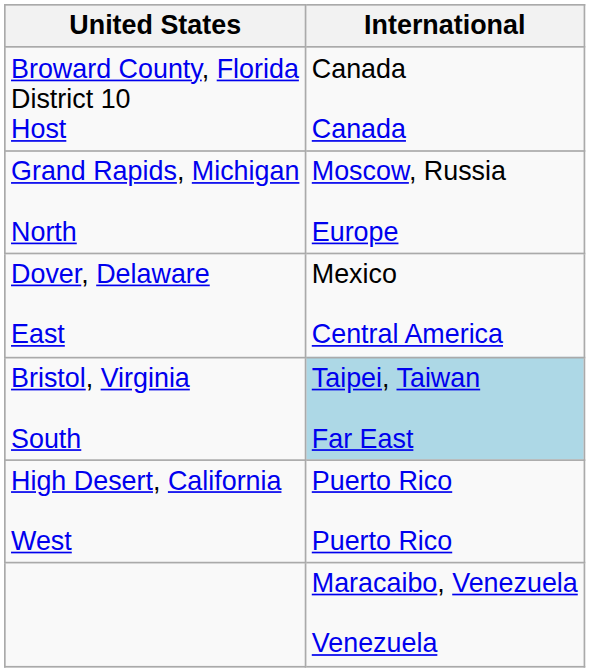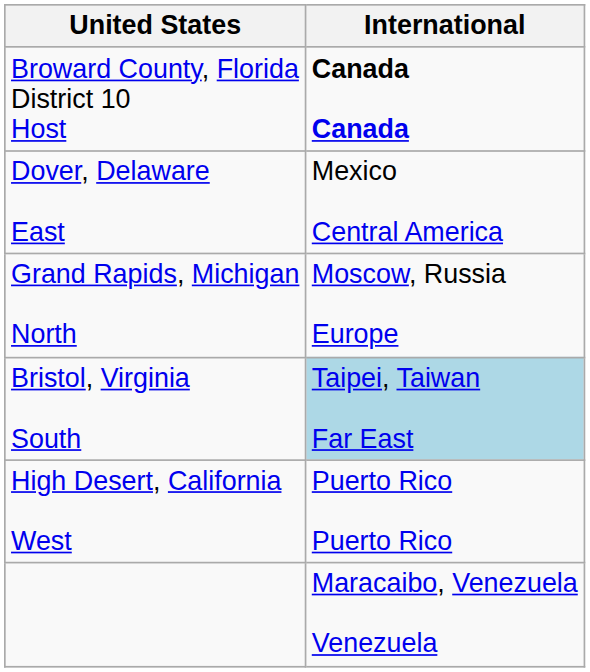Broward County, Florida District 10 Host | International: normal -> bold
rows swapped: Dover, Delaware East <-> Grand Rapids, Michigan North
